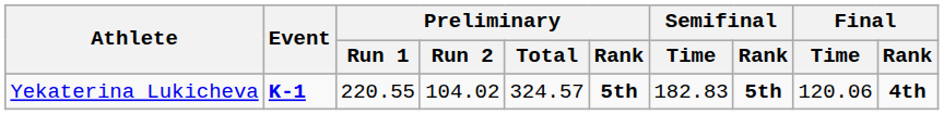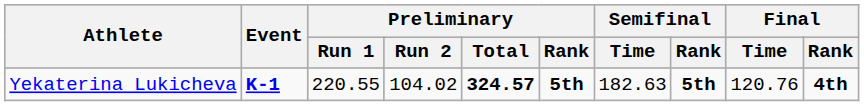Yekaterina Lukicheva | Preliminary / Total: normal -> bold
Yekaterina Lukicheva | Semifinal / Time: 182.83 -> 182.63
Yekaterina Lukicheva | Final / Time: 120.06 -> 120.76
